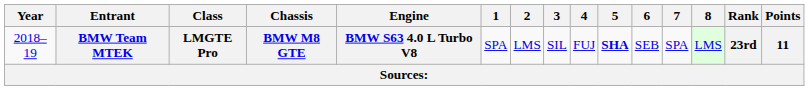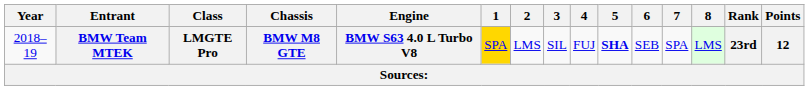BMW Team MTEK | 1: no background -> gold background
BMW Team MTEK | Points: 11 -> 12
